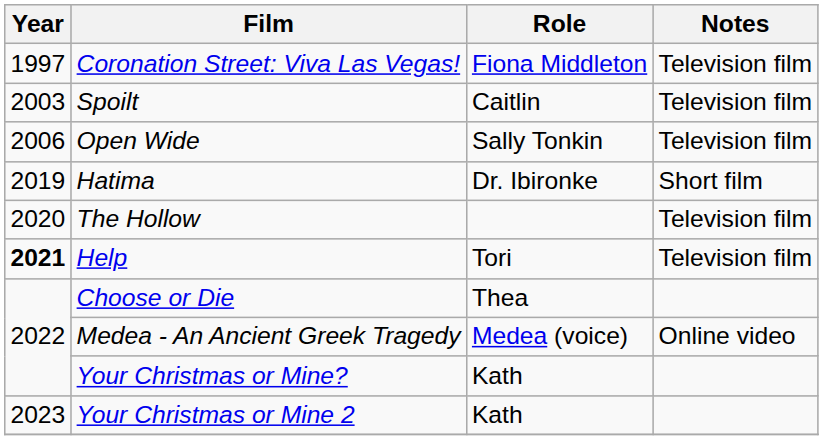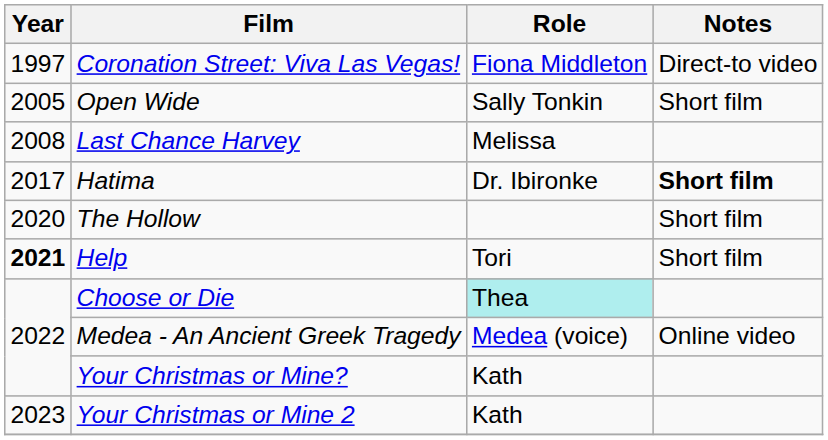Coronation Street: Viva Las Vegas! | Notes: Television film -> Direct-to video
- row: 2003 | Spoilt | Caitlin | Television film
Open Wide | Year: 2006 -> 2005
Open Wide | Notes: Television film -> Short film
+ row: 2008 | Last Chance Harvey | Melissa
Hatima | Year: 2019 -> 2017
Hatima | Notes: normal -> bold
The Hollow | Notes: Television film -> Short film
Help | Notes: Television film -> Short film
Choose or Die | Role: no background -> paleturquoise background
